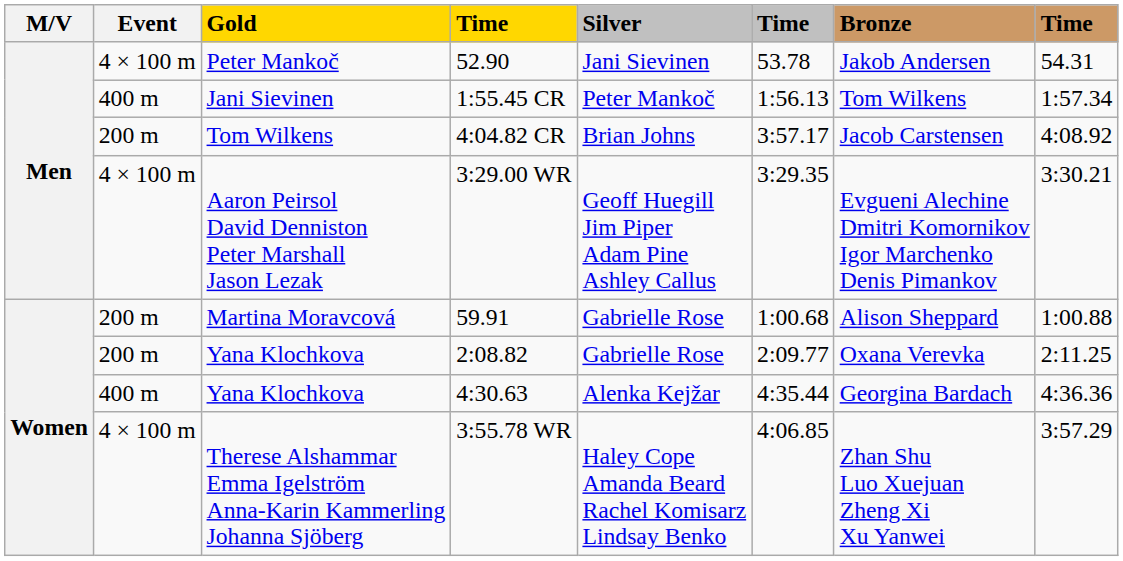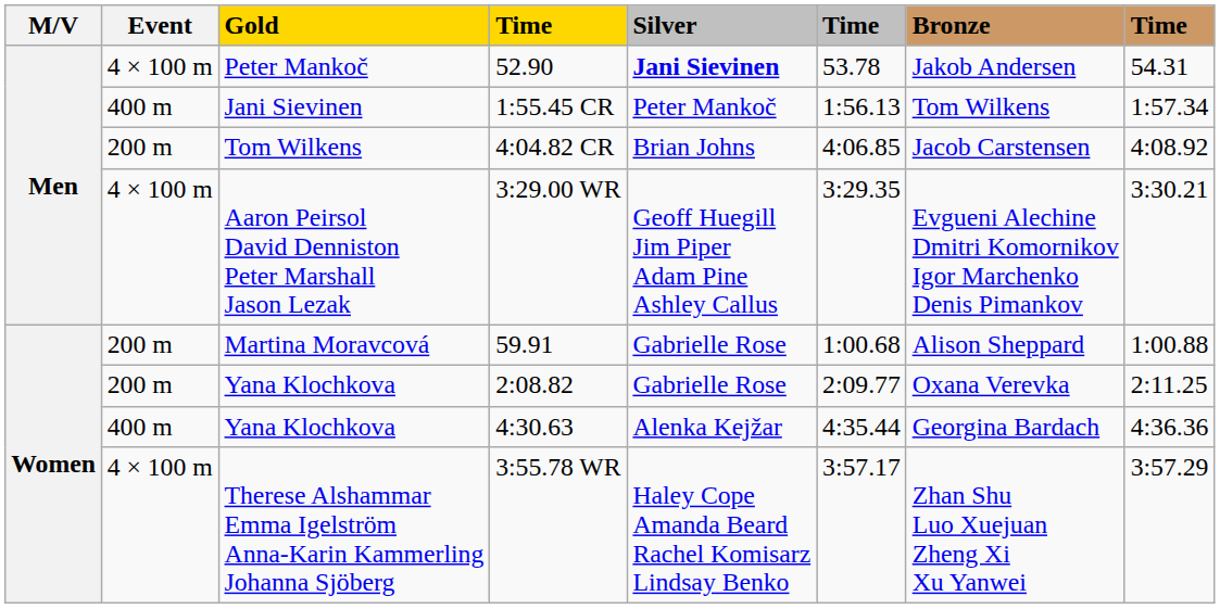52.90 | Silver: normal -> bold
4:04.82 CR | column 6: 3:57.17 -> 4:06.85
3:55.78 WR | column 6: 4:06.85 -> 3:57.17
